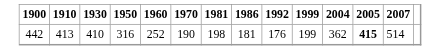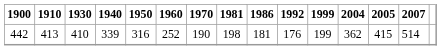+ column: 1940 | 339
442 | 2005: bold -> normal
